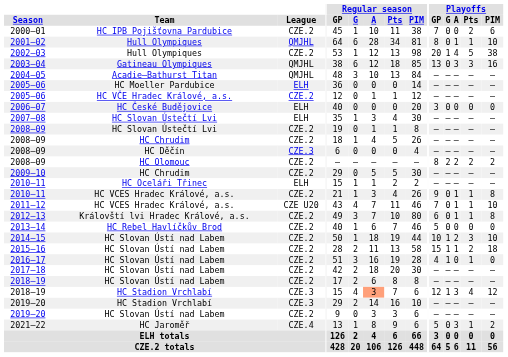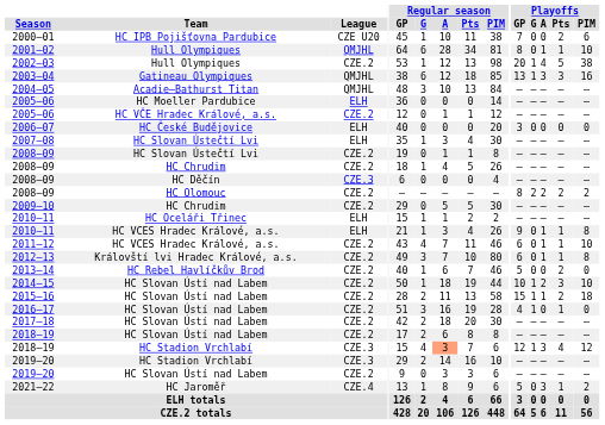2000–01 | League: CZE.2 -> CZE U20
2003–04 | Playoffs / G: 0 -> 1
2010–11 / HC VCES Hradec Králové, a.s. | League: CZE.2 -> ELH
2011–12 | League: CZE U20 -> CZE.2
2011–12 | Playoffs / GP: 7 -> 6
2013–14 | Playoffs / Pts: 0 -> 2
